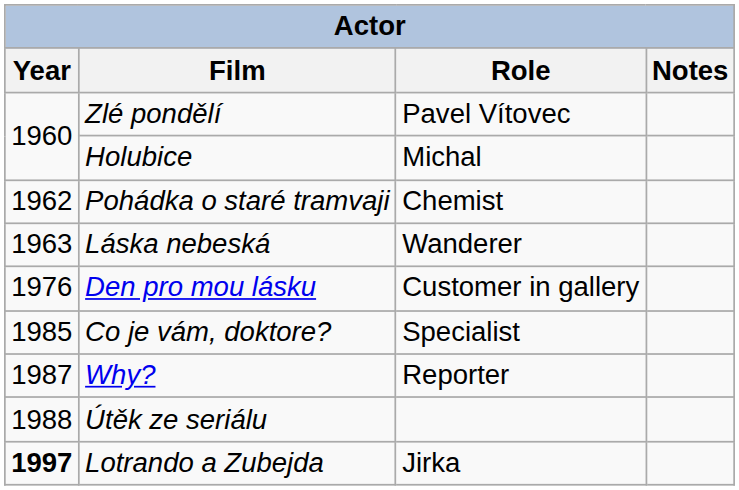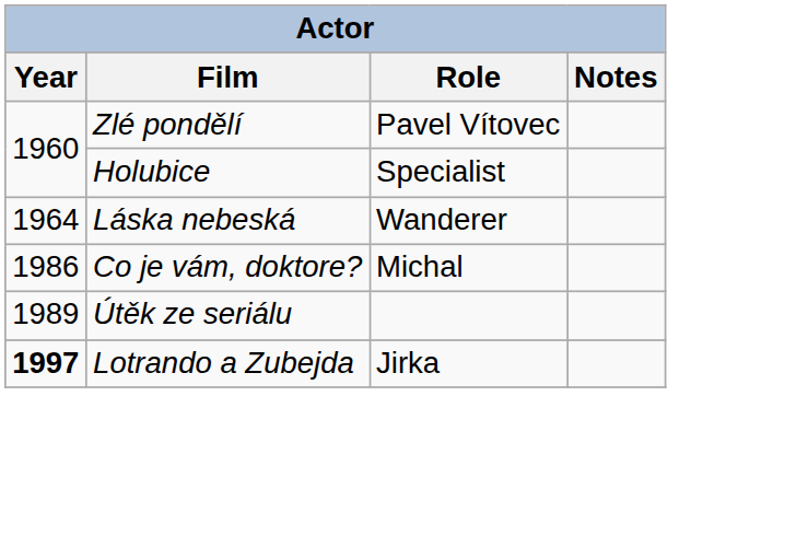Holubice | Role: Michal -> Specialist
- row: 1962 | Pohádka o staré tramvaji | Chemist
Láska nebeská | Year: 1963 -> 1964
- row: 1976 | Den pro mou lásku | Customer in gallery
Co je vám, doktore? | Year: 1985 -> 1986
Co je vám, doktore? | Role: Specialist -> Michal
- row: 1987 | Why? | Reporter
Útěk ze seriálu | Year: 1988 -> 1989
